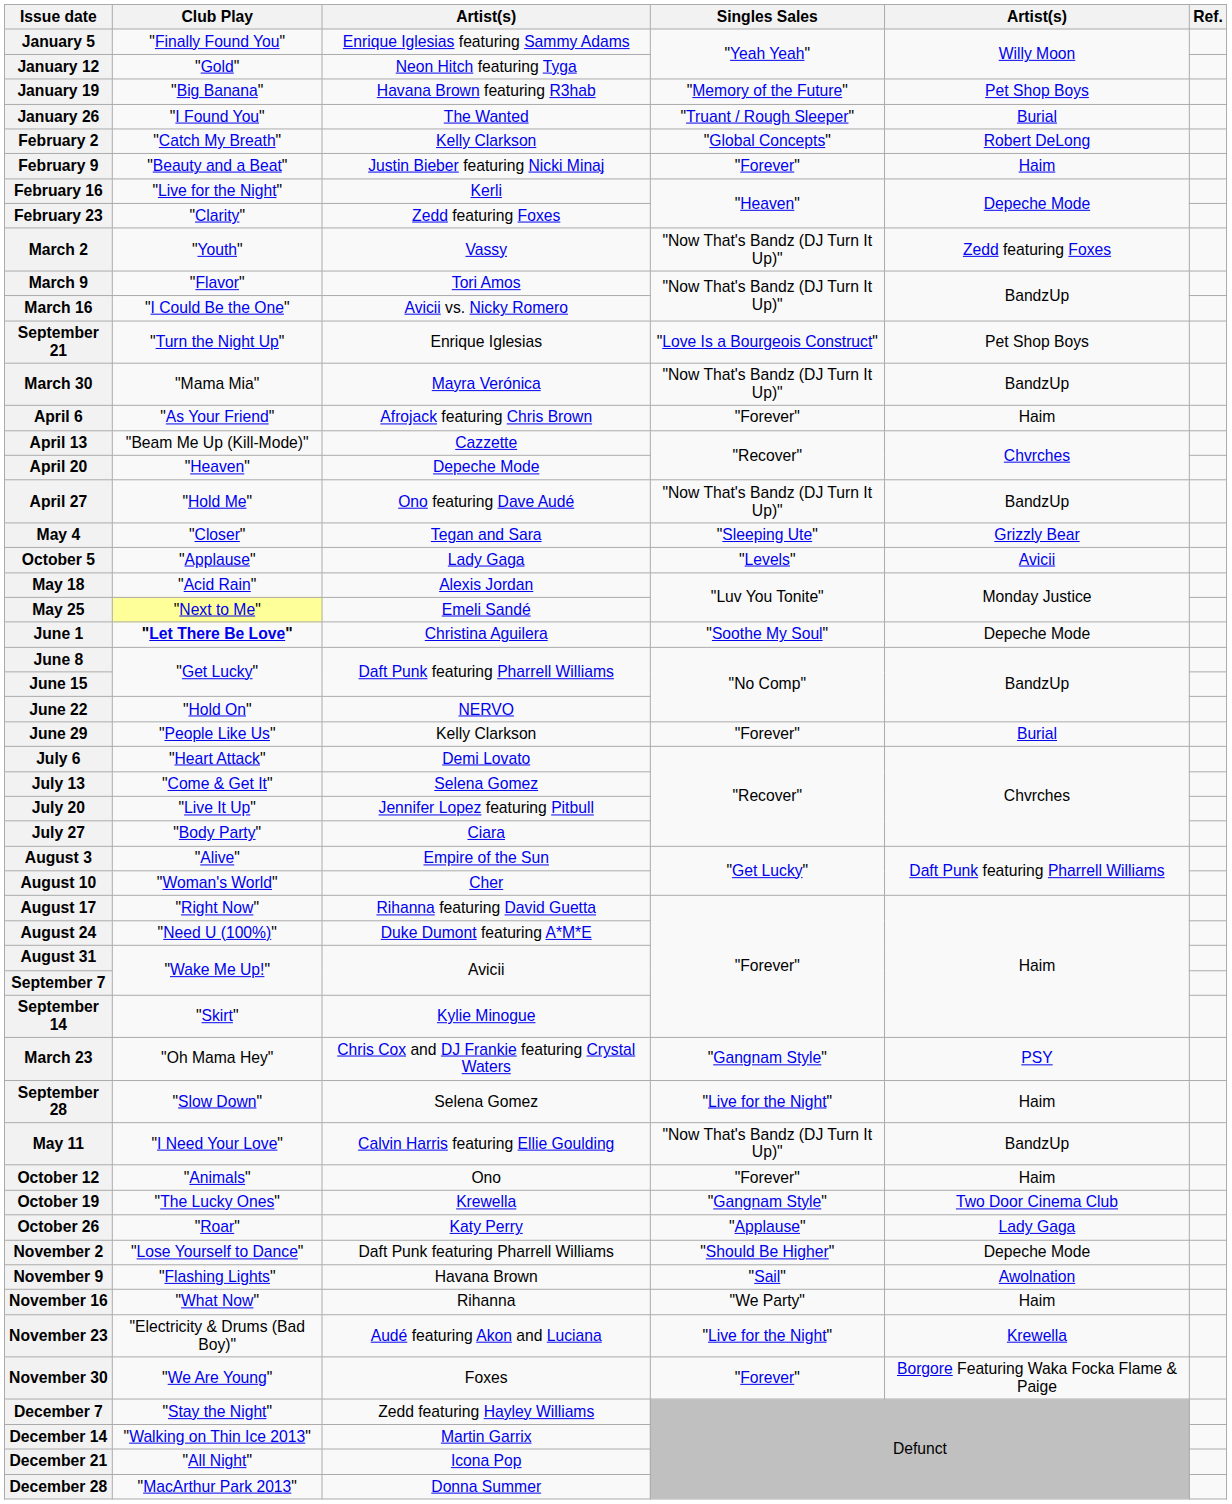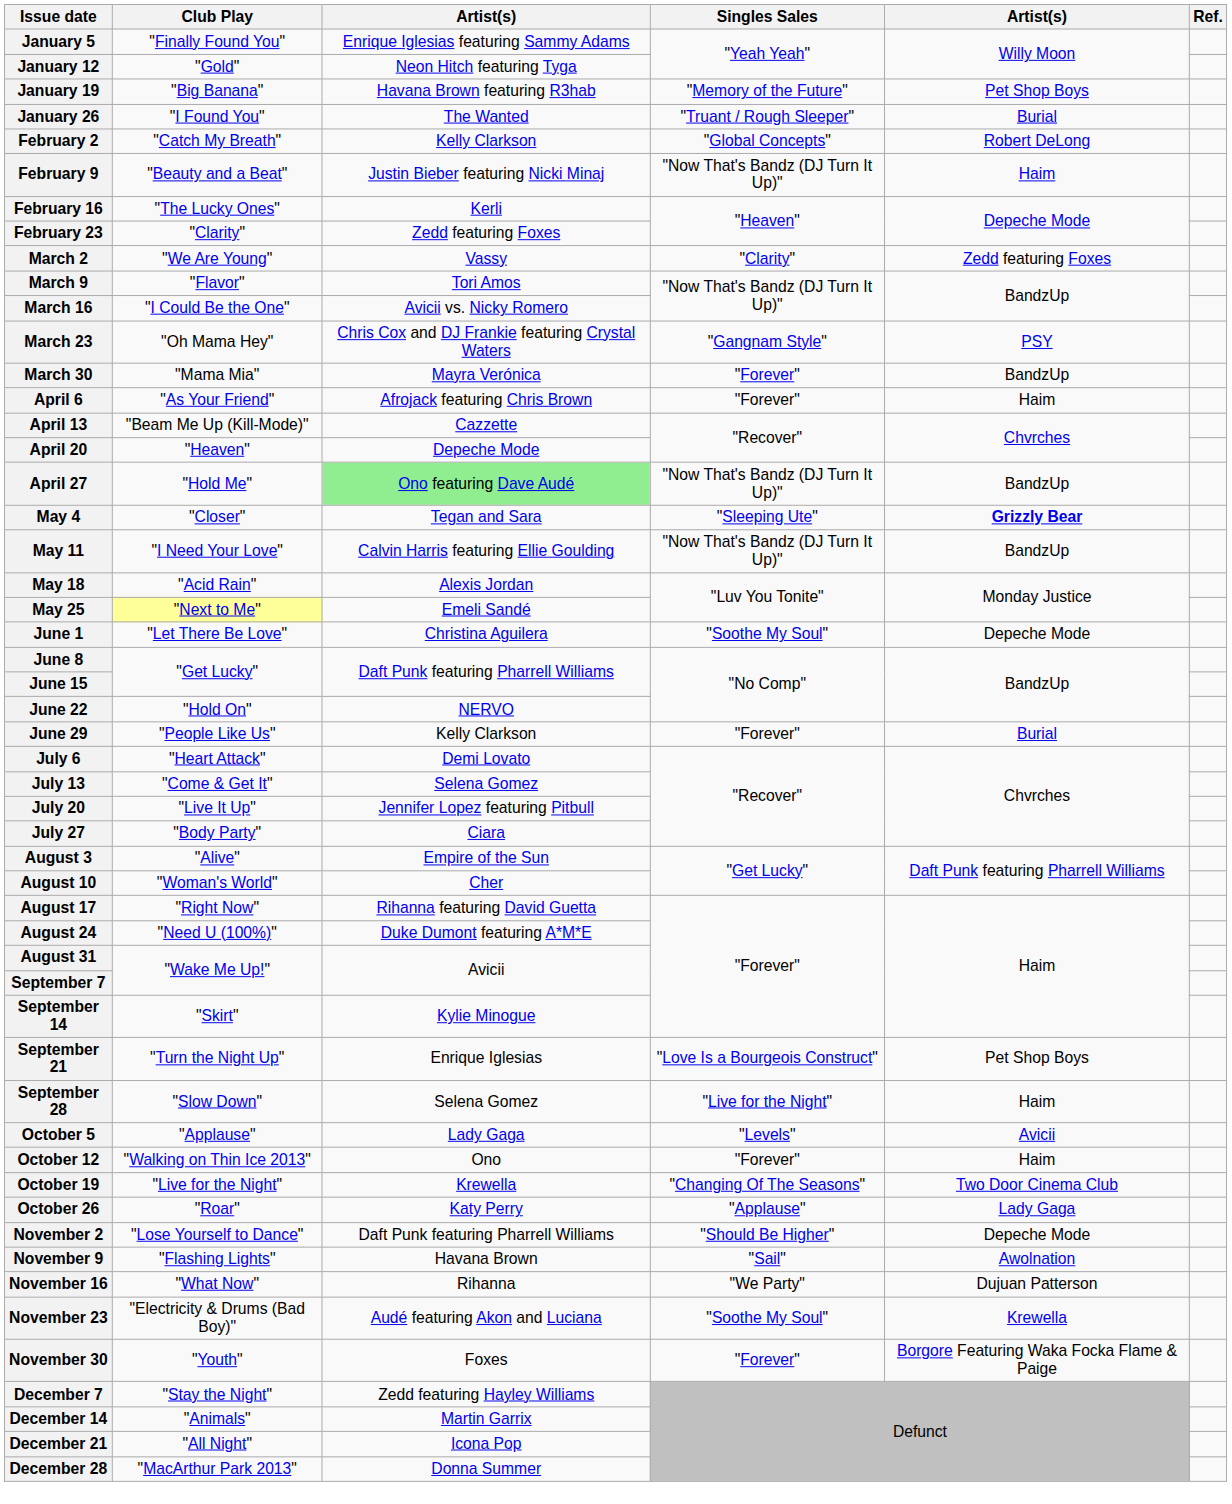February 9 | Singles Sales: "Forever" -> "Now That's Bandz (DJ Turn It Up)"
February 16 | Club Play: "Live for the Night" -> "The Lucky Ones"
March 2 | Club Play: "Youth" -> "We Are Young"
March 2 | Singles Sales: "Now That's Bandz (DJ Turn It Up)" -> "Clarity"
rows swapped: March 23 <-> September 21
March 30 | Singles Sales: "Now That's Bandz (DJ Turn It Up)" -> "Forever"
April 27 | column 3: no background -> lightgreen background
May 4 | column 5: normal -> bold
rows swapped: May 11 <-> October 5
June 1 | Club Play: bold -> normal
October 12 | Club Play: "Animals" -> "Walking on Thin Ice 2013"
October 19 | Club Play: "The Lucky Ones" -> "Live for the Night"
October 19 | Singles Sales: "Gangnam Style" -> "Changing Of The Seasons"
November 16 | column 5: Haim -> Dujuan Patterson
November 23 | Singles Sales: "Live for the Night" -> "Soothe My Soul"
November 30 | Club Play: "We Are Young" -> "Youth"
December 14 | Club Play: "Walking on Thin Ice 2013" -> "Animals"
